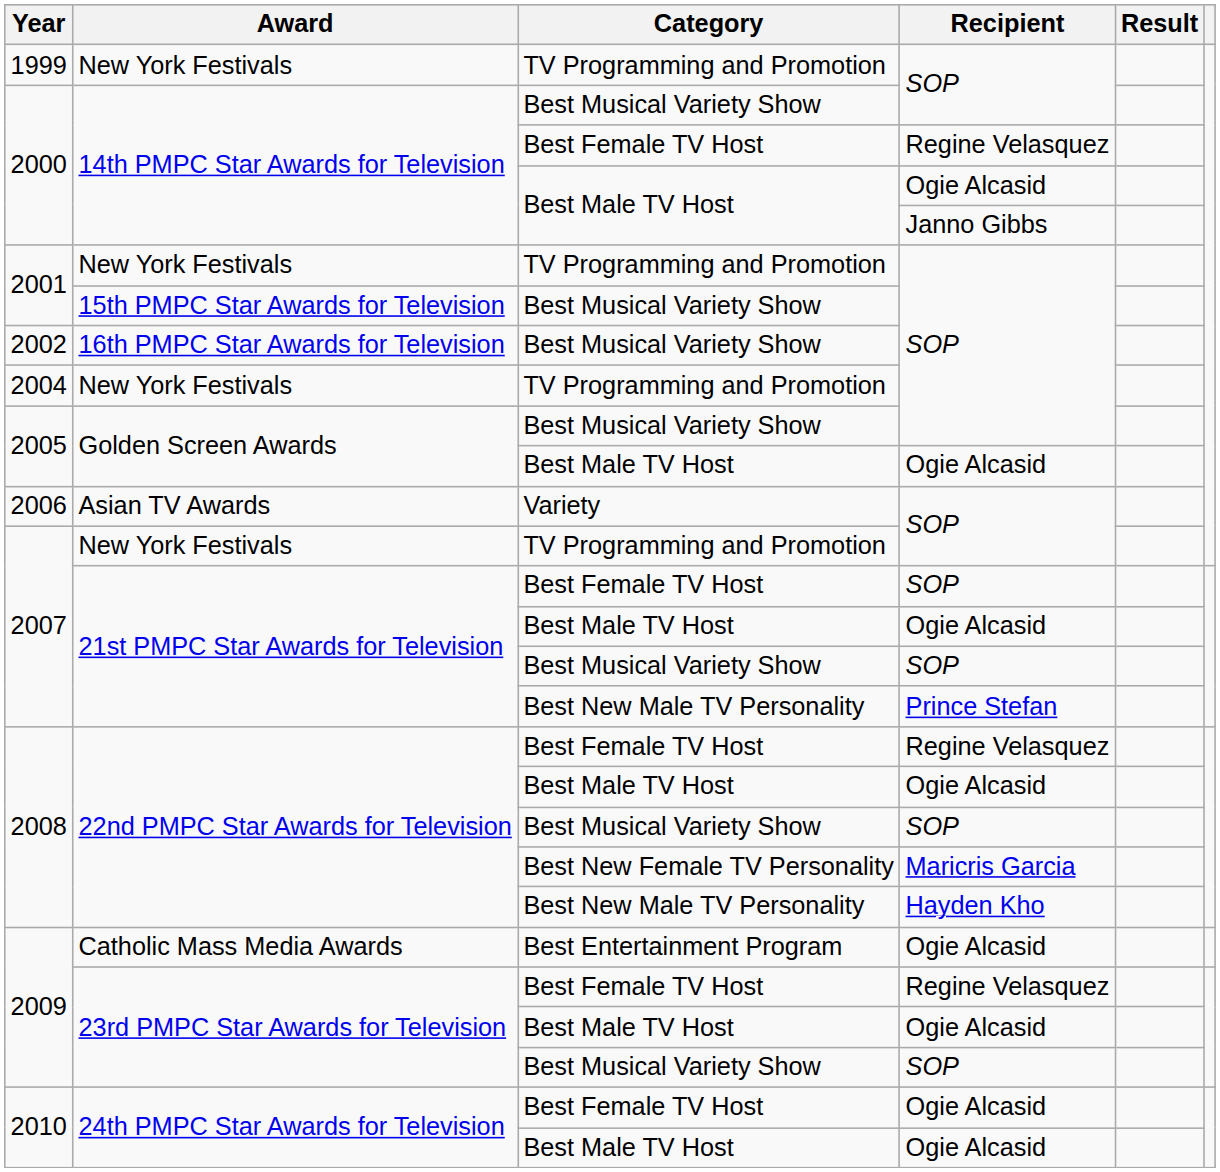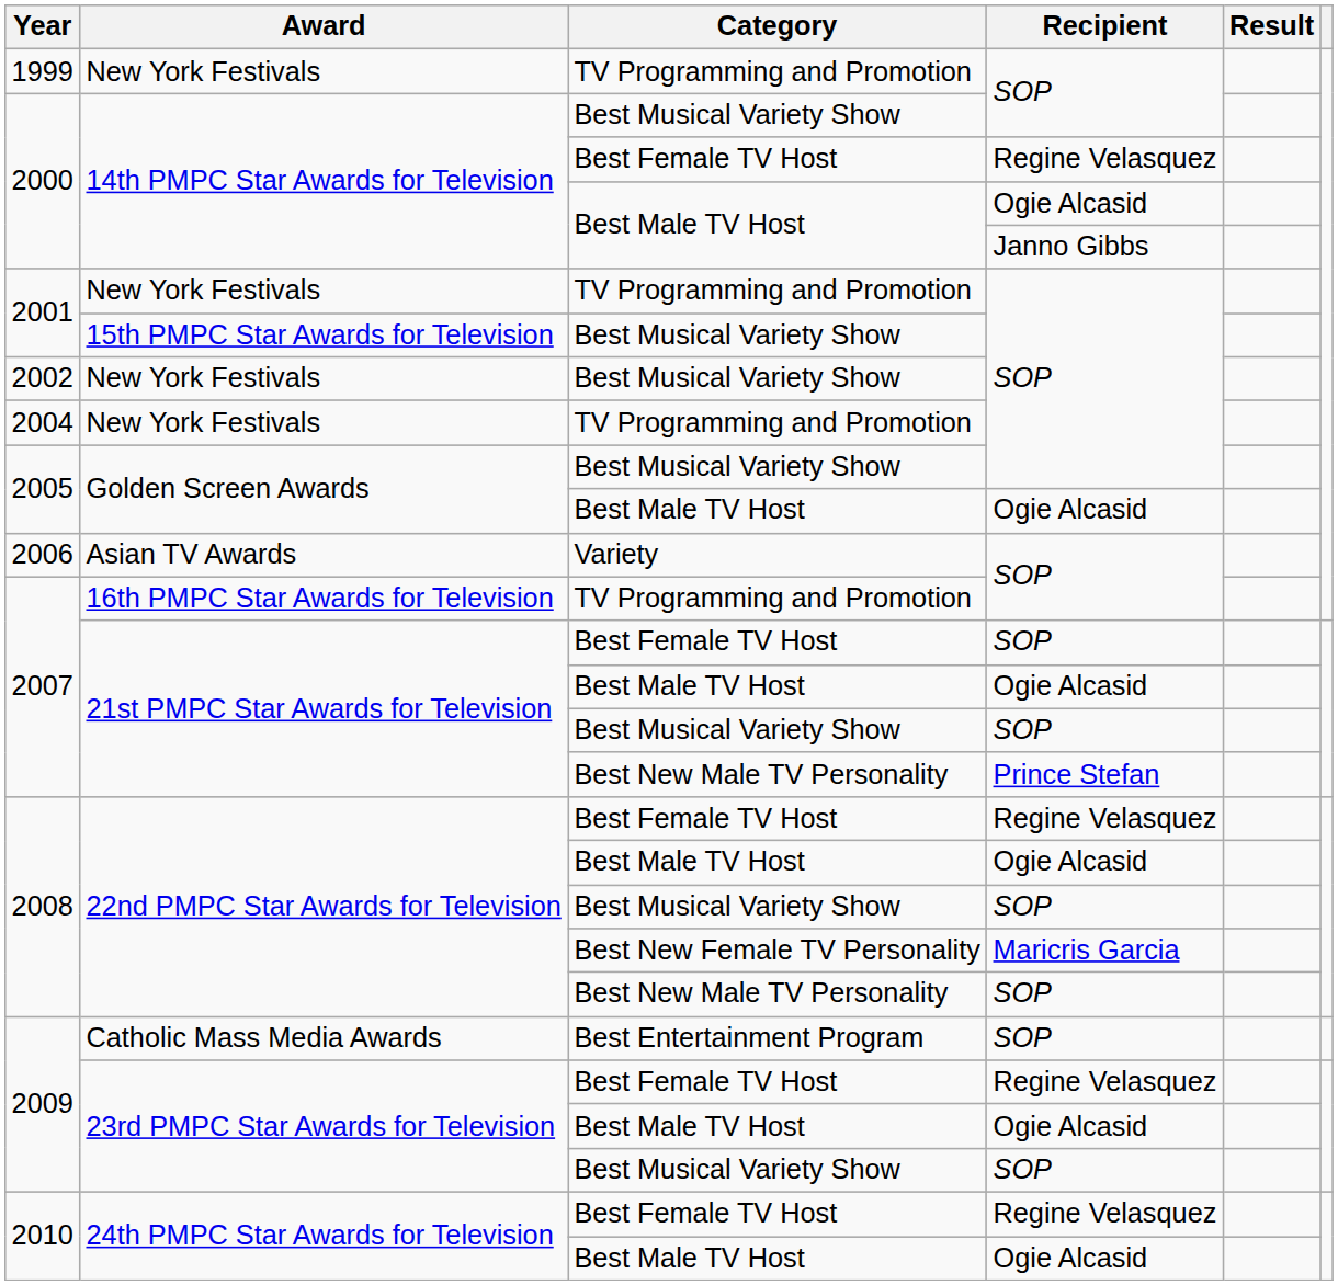2002 | Award: 16th PMPC Star Awards for Television -> New York Festivals
2007 / TV Programming and Promotion | Award: New York Festivals -> 16th PMPC Star Awards for Television
2008 / Best New Male TV Personality | Recipient: Hayden Kho -> SOP
2009 / Best Entertainment Program | Recipient: Ogie Alcasid -> SOP
2010 / Best Female TV Host | Recipient: Ogie Alcasid -> Regine Velasquez
